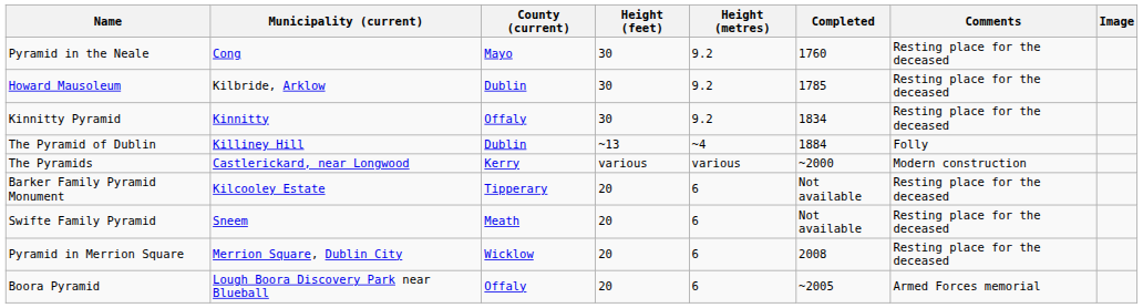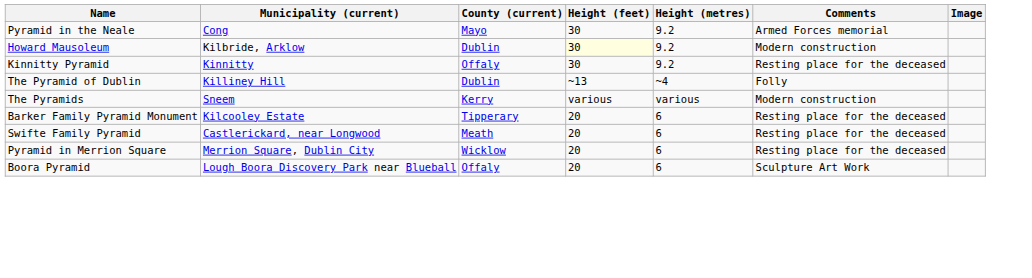- column: Completed | 1760 | 1785 | 1834 | 1884 | ~2000 | Not available | Not available | 2008 | ~2005
Pyramid in the Neale | Comments: Resting place for the deceased -> Armed Forces memorial
Howard Mausoleum | Height (feet): no background -> lightyellow background
Howard Mausoleum | Comments: Resting place for the deceased -> Modern construction
The Pyramids | Municipality (current): Castlerickard, near Longwood -> Sneem
Swifte Family Pyramid | Municipality (current): Sneem -> Castlerickard, near Longwood
Boora Pyramid | Comments: Armed Forces memorial -> Sculpture Art Work
